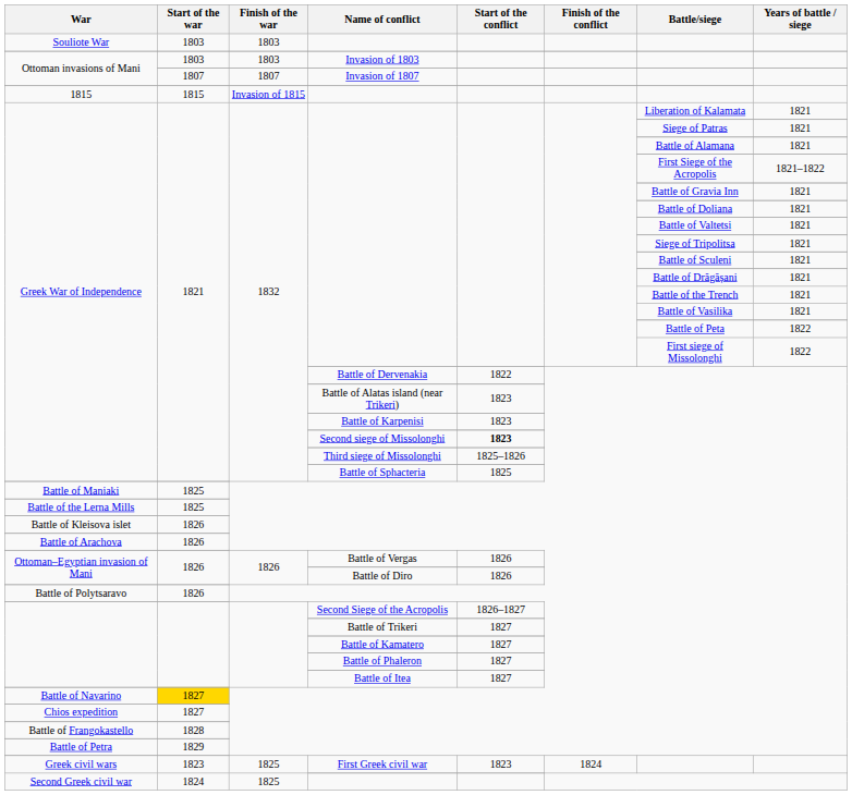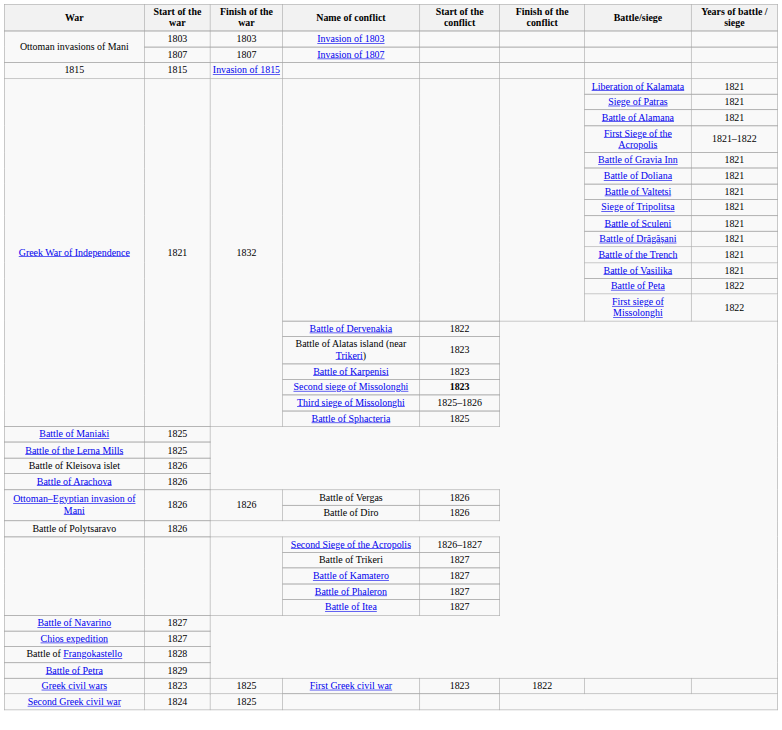- row: Souliote War | 1803 | 1803
Battle of Navarino | Start of the war: gold background -> no background
Greek civil wars / First Greek civil war | Finish of the conflict: 1824 -> 1822
